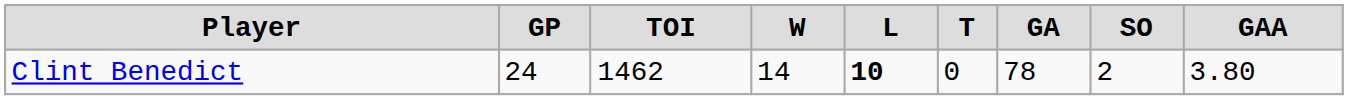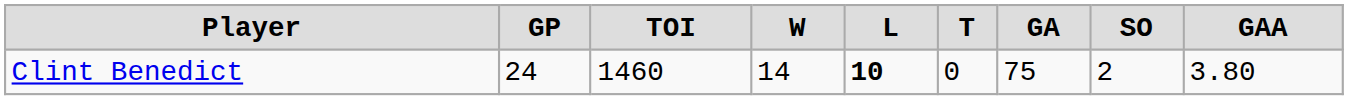Clint Benedict | TOI: 1462 -> 1460
Clint Benedict | GA: 78 -> 75
